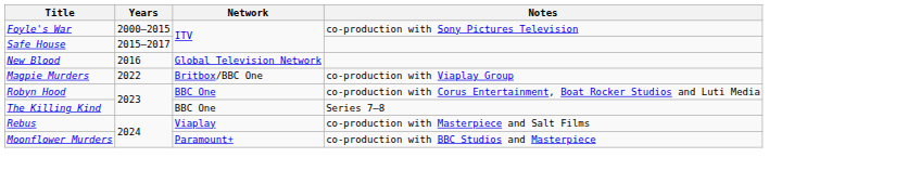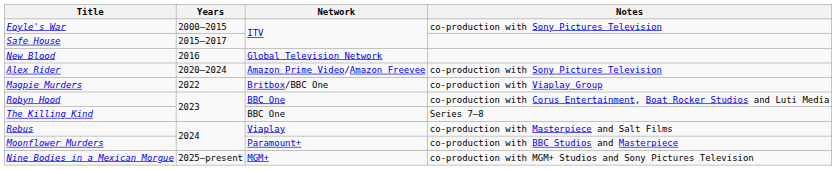+ row: Alex Rider | 2020–2024 | Amazon Prime Video/Amazon Freevee | co-production with Sony Pictures Television
+ row: Nine Bodies in a Mexican Morgue | 2025–present | MGM+ | co-production with MGM+ Studios and Sony Pictures Television
